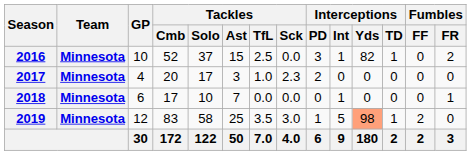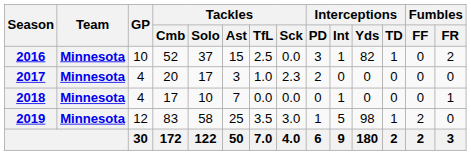2018 | GP: 6 -> 4
2019 | Interceptions / Yds: lightsalmon background -> no background
